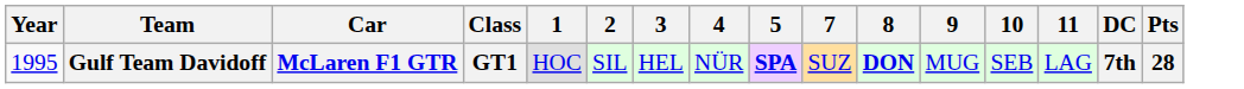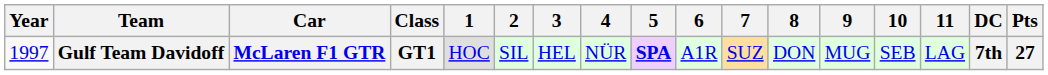+ column: 6 | A1R
Gulf Team Davidoff | Year: 1995 -> 1997
Gulf Team Davidoff | 8: bold -> normal
Gulf Team Davidoff | Pts: 28 -> 27
